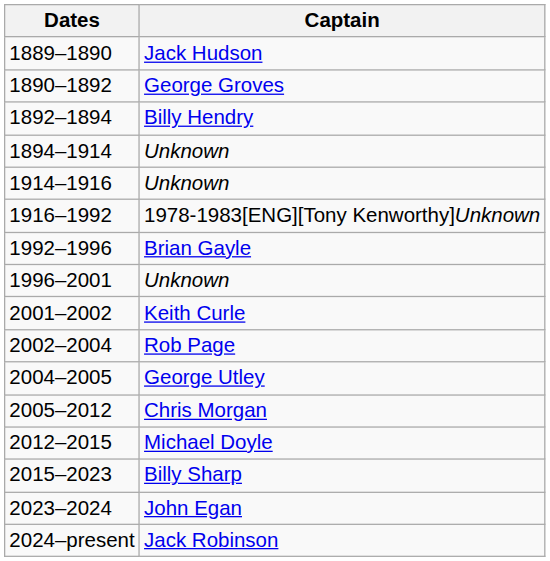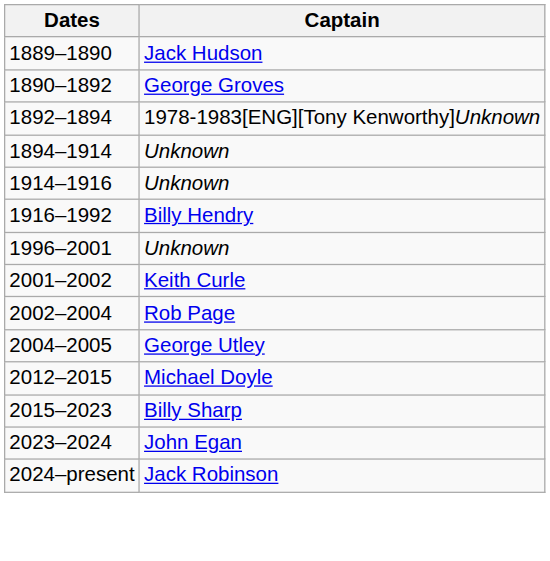1892–1894 | Captain: Billy Hendry -> 1978-1983[ENG][Tony Kenworthy]Unknown
1916–1992 | Captain: 1978-1983[ENG][Tony Kenworthy]Unknown -> Billy Hendry
- row: 1992–1996 | Brian Gayle
- row: 2005–2012 | Chris Morgan
